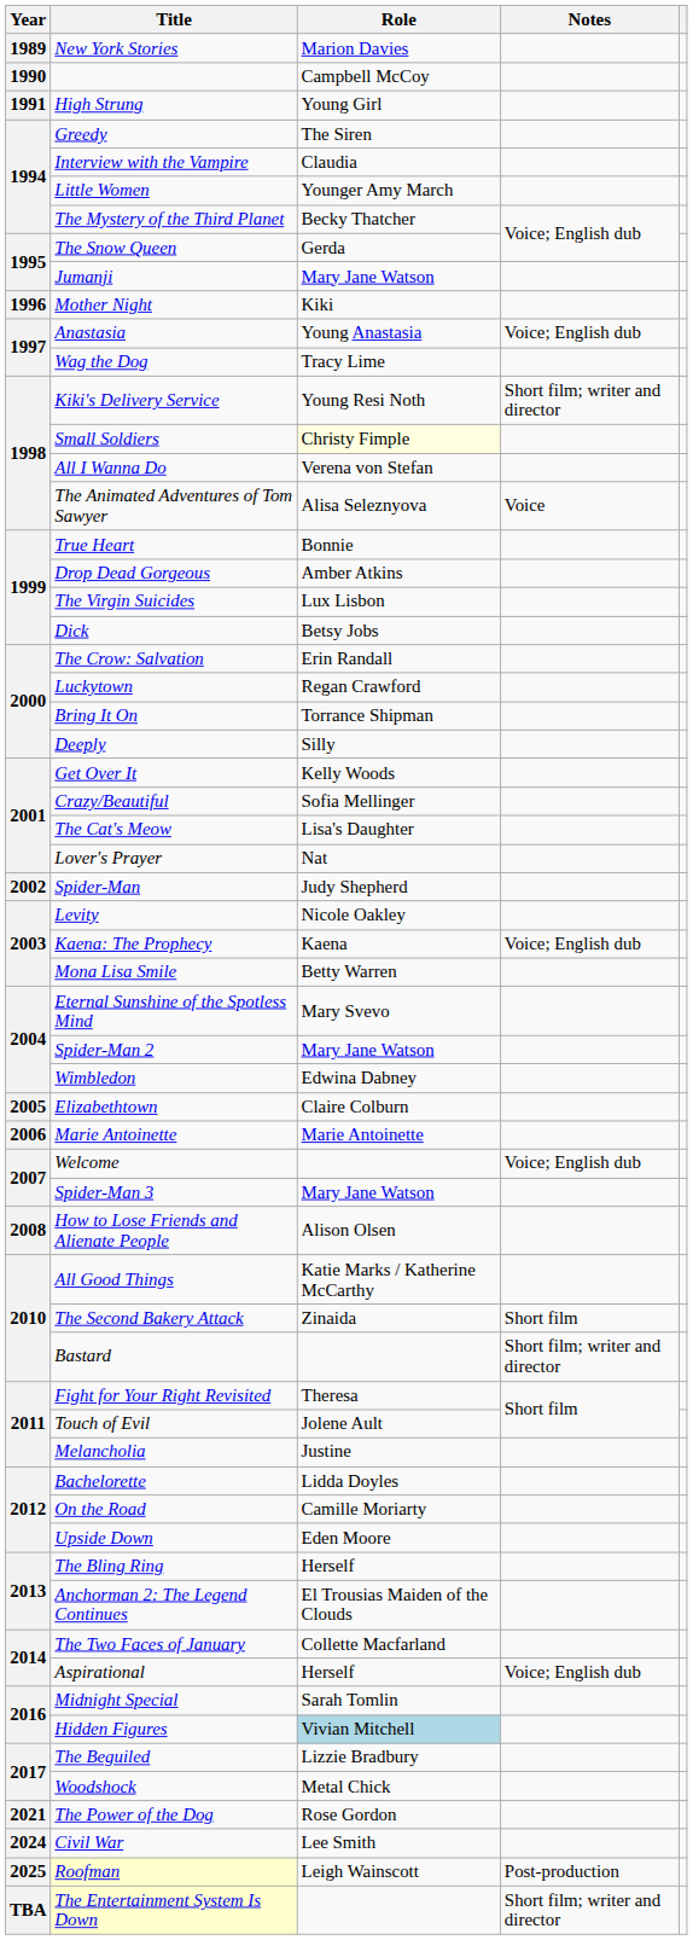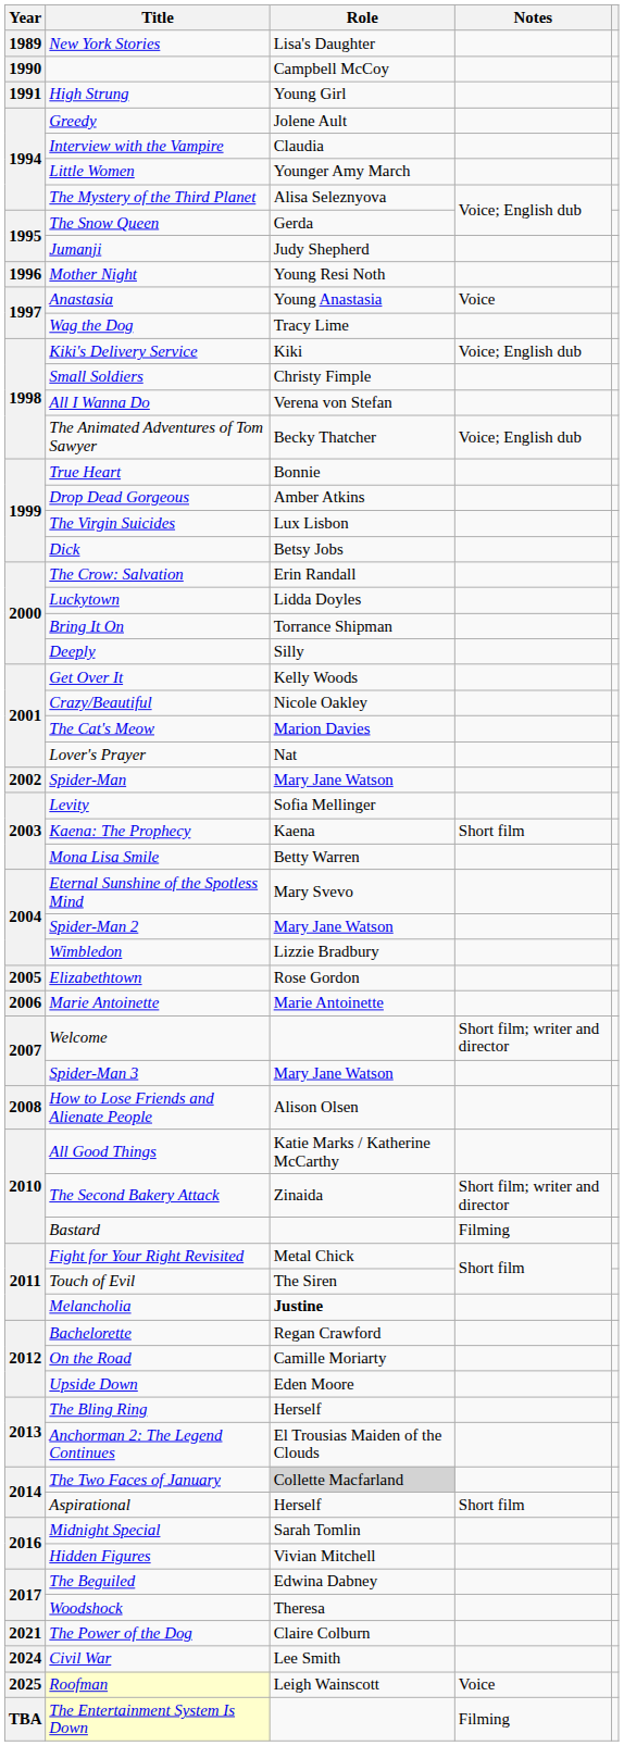New York Stories | Role: Marion Davies -> Lisa's Daughter
Greedy | Role: The Siren -> Jolene Ault
The Mystery of the Third Planet | Role: Becky Thatcher -> Alisa Seleznyova
Jumanji | Role: Mary Jane Watson -> Judy Shepherd
Mother Night | Role: Kiki -> Young Resi Noth
Anastasia | Notes: Voice; English dub -> Voice
Kiki's Delivery Service | Role: Young Resi Noth -> Kiki
Kiki's Delivery Service | Notes: Short film; writer and director -> Voice; English dub
Small Soldiers | Role: lightyellow background -> no background
The Animated Adventures of Tom Sawyer | Role: Alisa Seleznyova -> Becky Thatcher
The Animated Adventures of Tom Sawyer | Notes: Voice -> Voice; English dub
Luckytown | Role: Regan Crawford -> Lidda Doyles
Crazy/Beautiful | Role: Sofia Mellinger -> Nicole Oakley
The Cat's Meow | Role: Lisa's Daughter -> Marion Davies
Spider-Man | Role: Judy Shepherd -> Mary Jane Watson
Levity | Role: Nicole Oakley -> Sofia Mellinger
Kaena: The Prophecy | Notes: Voice; English dub -> Short film
Wimbledon | Role: Edwina Dabney -> Lizzie Bradbury
Elizabethtown | Role: Claire Colburn -> Rose Gordon
Welcome | Notes: Voice; English dub -> Short film; writer and director
The Second Bakery Attack | Notes: Short film -> Short film; writer and director
Bastard | Notes: Short film; writer and director -> Filming
Fight for Your Right Revisited | Role: Theresa -> Metal Chick
Touch of Evil | Role: Jolene Ault -> The Siren
Melancholia | Role: normal -> bold
Bachelorette | Role: Lidda Doyles -> Regan Crawford
The Two Faces of January | Role: no background -> lightgrey background
Aspirational | Notes: Voice; English dub -> Short film
Hidden Figures | Role: lightblue background -> no background
The Beguiled | Role: Lizzie Bradbury -> Edwina Dabney
Woodshock | Role: Metal Chick -> Theresa
The Power of the Dog | Role: Rose Gordon -> Claire Colburn
Roofman | Notes: Post-production -> Voice
The Entertainment System Is Down | Notes: Short film; writer and director -> Filming
